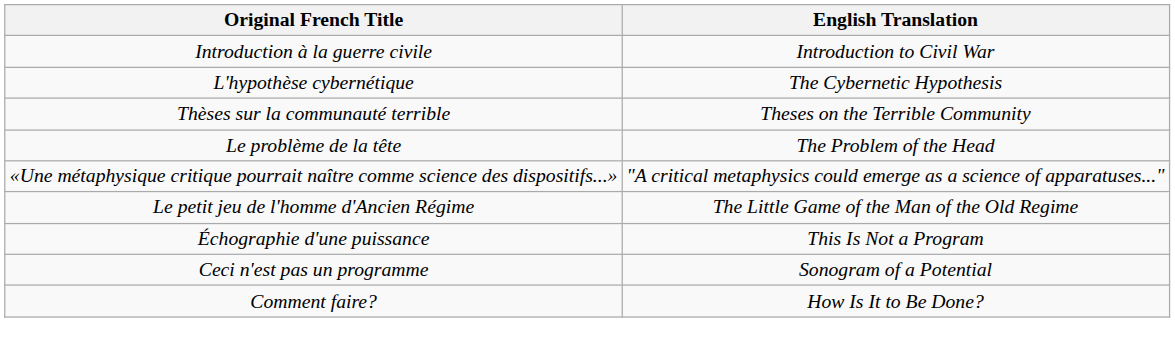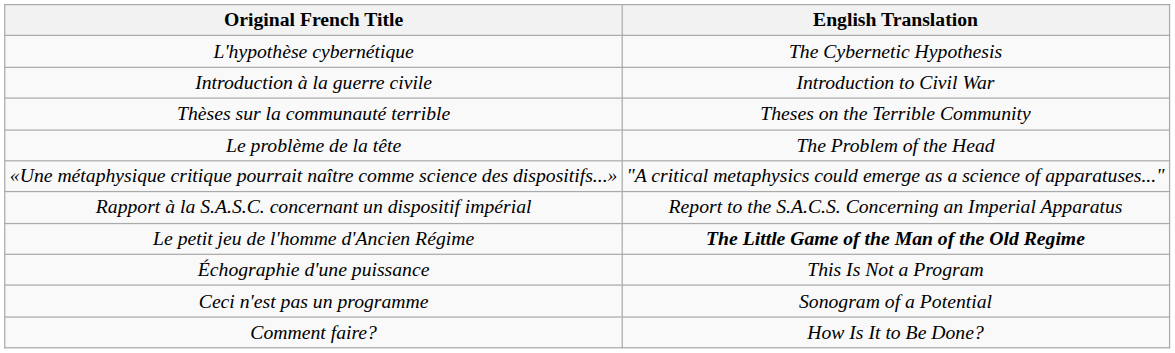rows swapped: Introduction à la guerre civile <-> L'hypothèse cybernétique
+ row: Rapport à la S.A.S.C. concernant un dispositif impérial | Report to the S.A.C.S. Concerning an Imperial Apparatus
Le petit jeu de l'homme d'Ancien Régime | English Translation: normal -> bold
